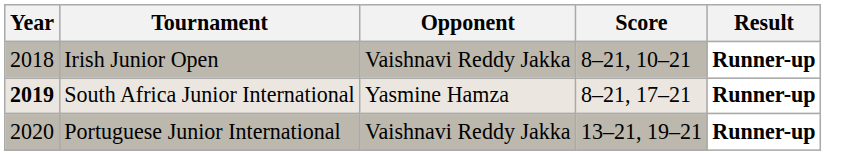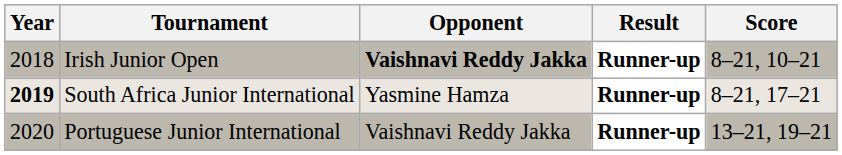columns swapped: Score <-> Result
Irish Junior Open | Opponent: normal -> bold
